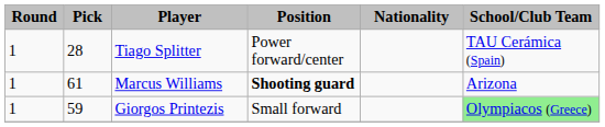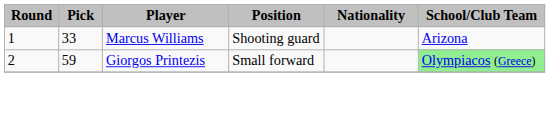- row: 1 | 28 | Tiago Splitter | Power forward/center | TAU Cerámica (Spain)
Marcus Williams | Pick: 61 -> 33
Marcus Williams | Position: bold -> normal
Giorgos Printezis | Round: 1 -> 2
